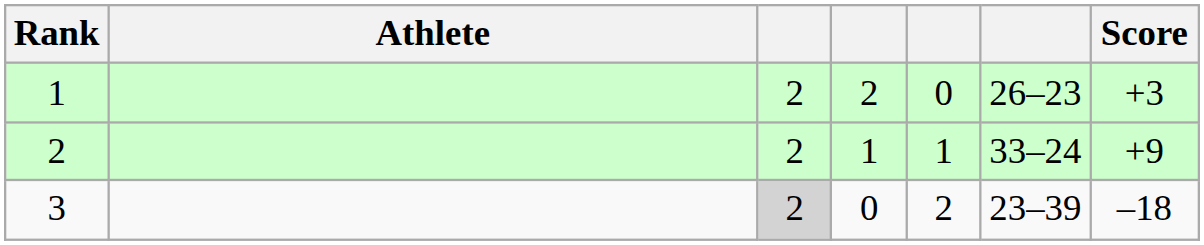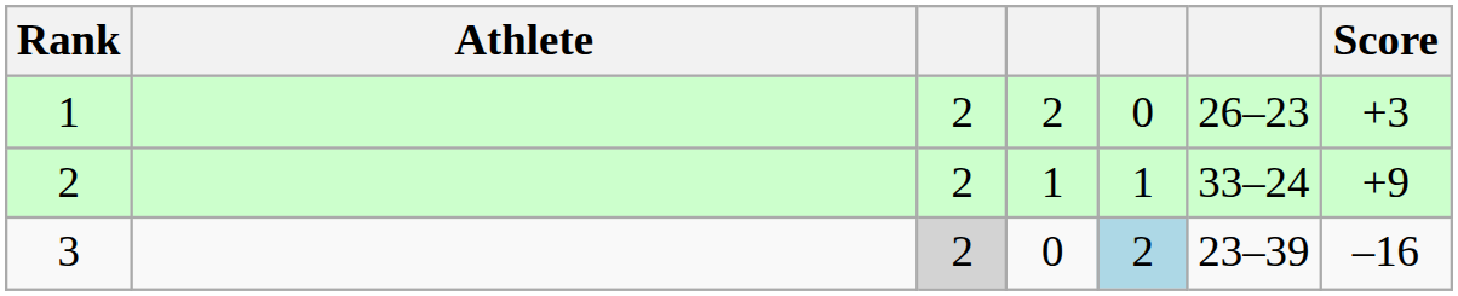3 | column 5: no background -> lightblue background
3 | Score: –18 -> –16
